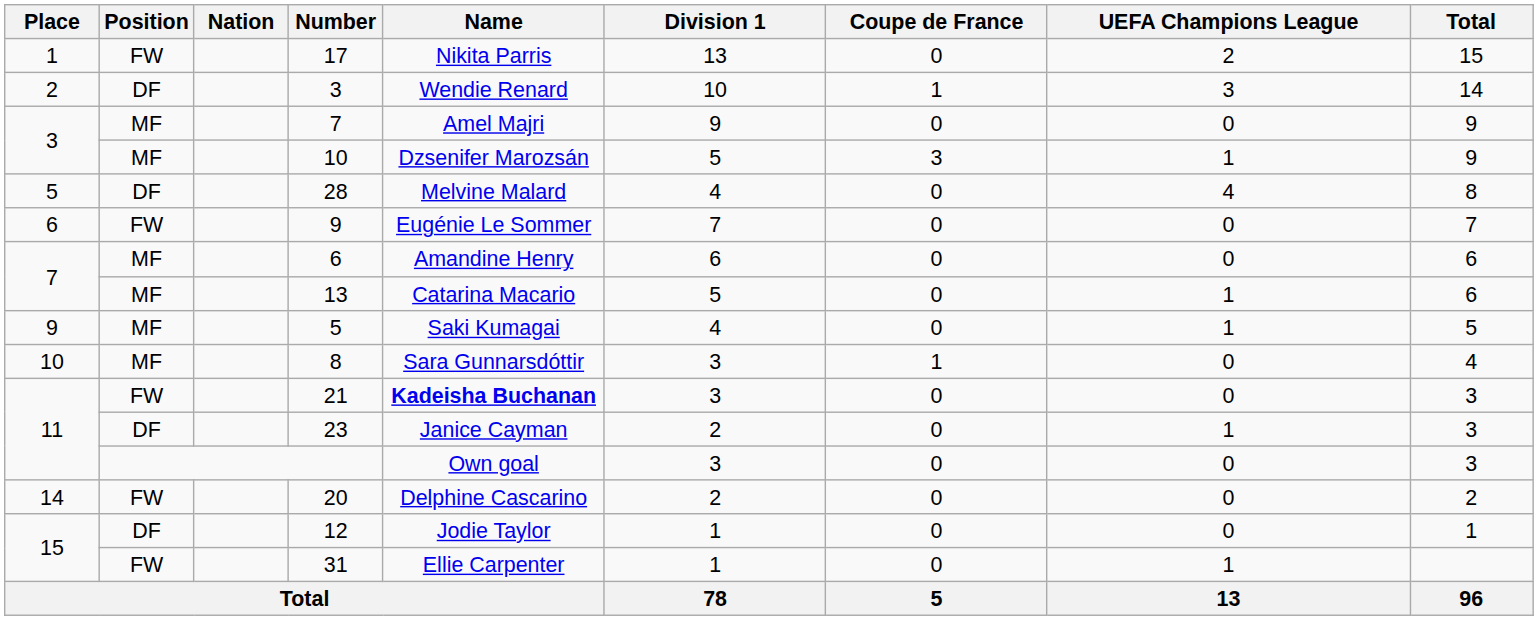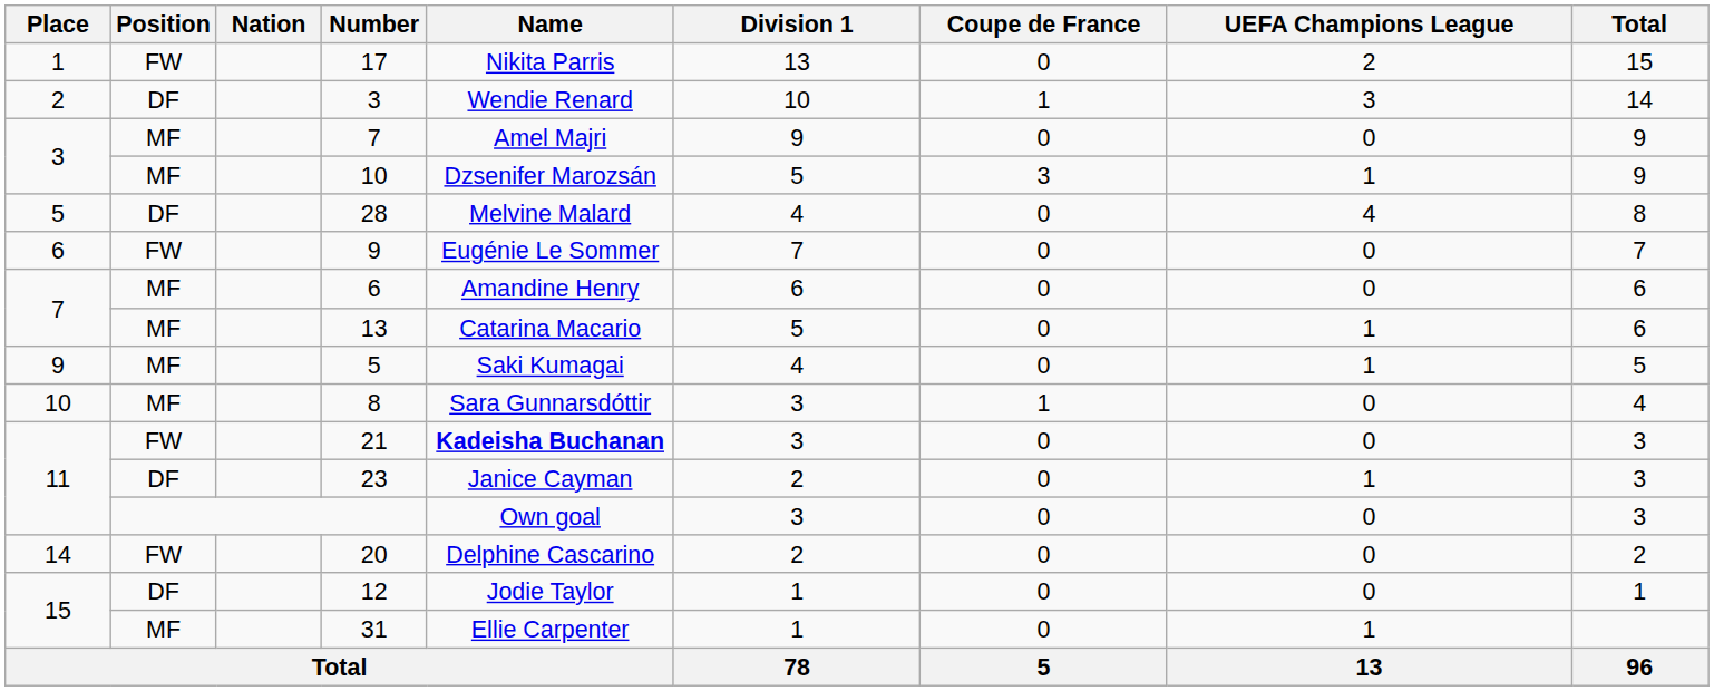31 | Position: FW -> MF
